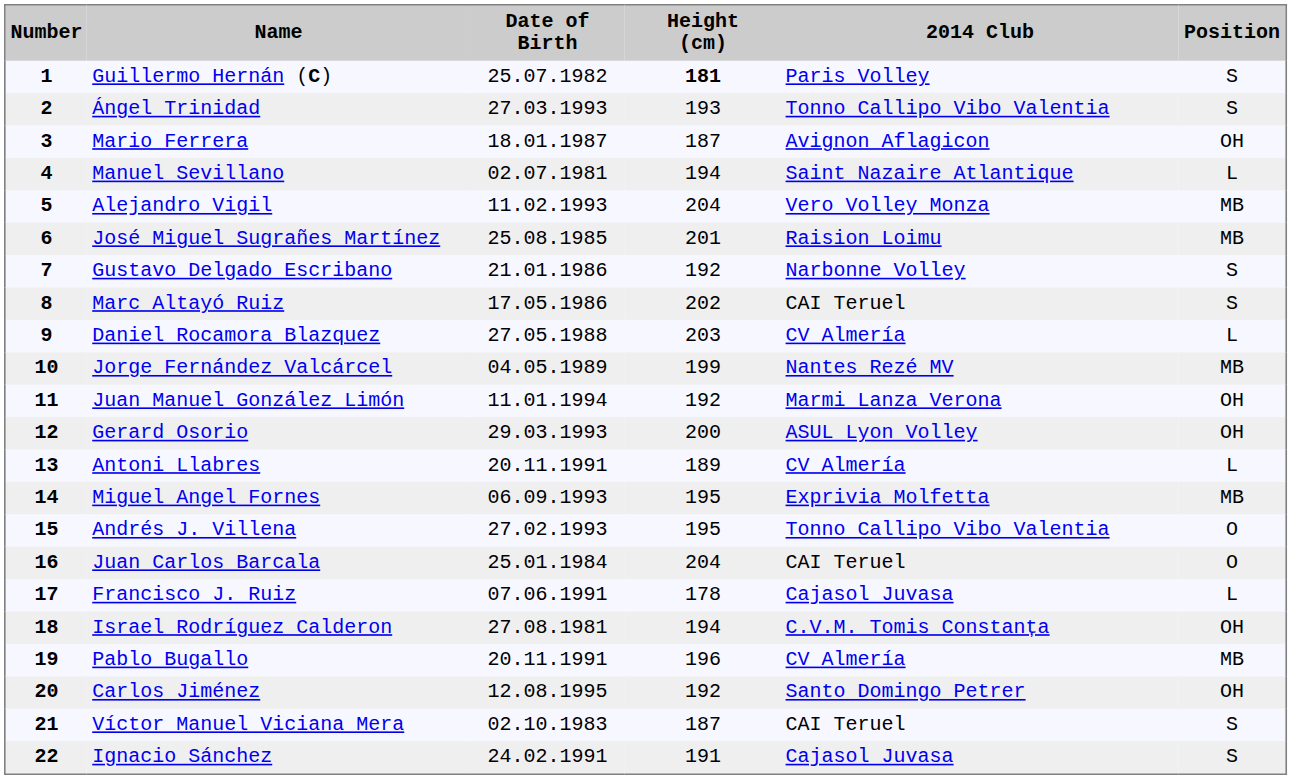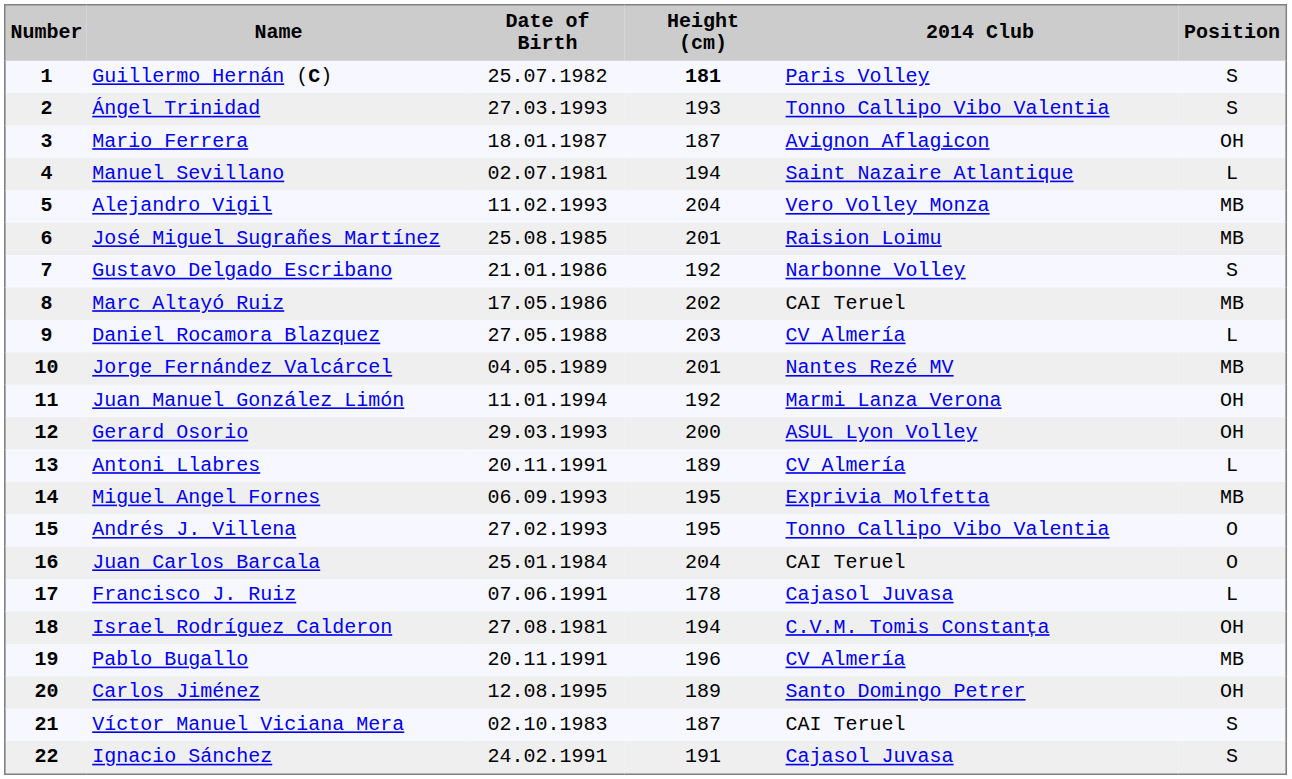Marc Altayó Ruiz | Position: S -> MB
Jorge Fernández Valcárcel | Height (cm): 199 -> 201
Carlos Jiménez | Height (cm): 192 -> 189
